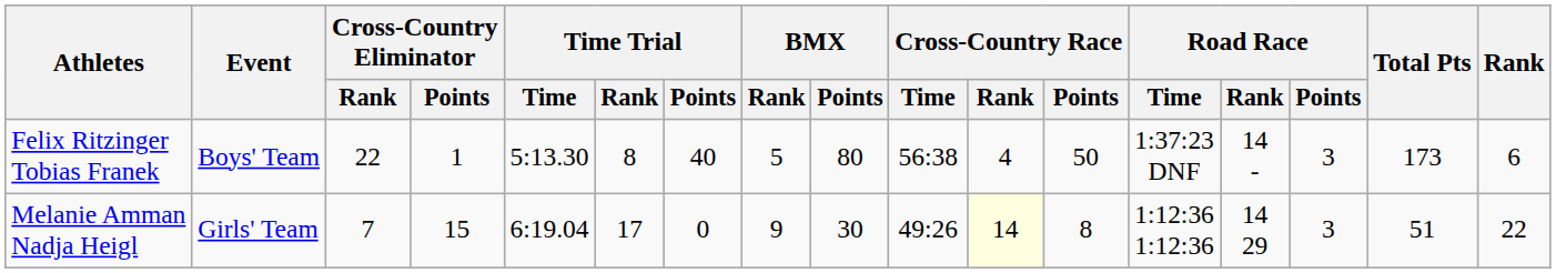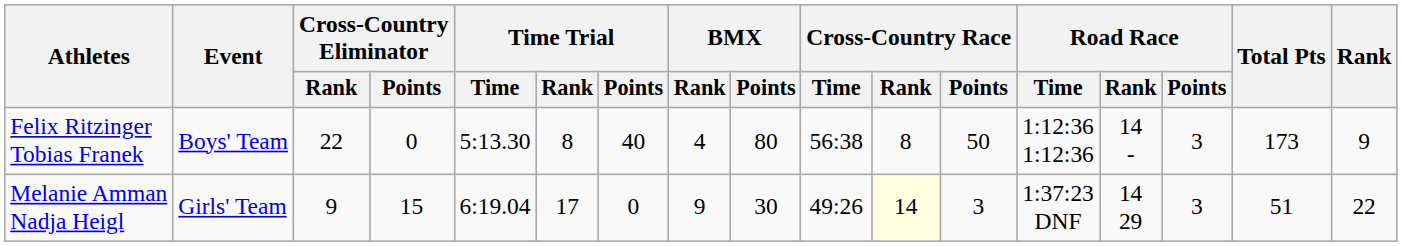Felix Ritzinger Tobias Franek | Cross-Country Eliminator / Points: 1 -> 0
Felix Ritzinger Tobias Franek | BMX / Rank: 5 -> 4
Felix Ritzinger Tobias Franek | Cross-Country Race / Rank: 4 -> 8
Felix Ritzinger Tobias Franek | Road Race / Time: 1:37:23 DNF -> 1:12:36 1:12:36
Felix Ritzinger Tobias Franek | Rank: 6 -> 9
Melanie Amman Nadja Heigl | Cross-Country Eliminator / Rank: 7 -> 9
Melanie Amman Nadja Heigl | Cross-Country Race / Points: 8 -> 3
Melanie Amman Nadja Heigl | Road Race / Time: 1:12:36 1:12:36 -> 1:37:23 DNF
